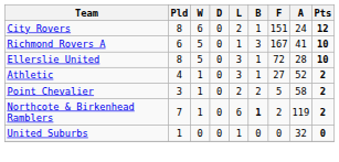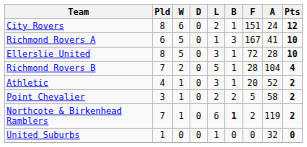+ row: Richmond Rovers B | 7 | 2 | 0 | 5 | 1 | 28 | 104 | 4
Athletic | F: 27 -> 20
